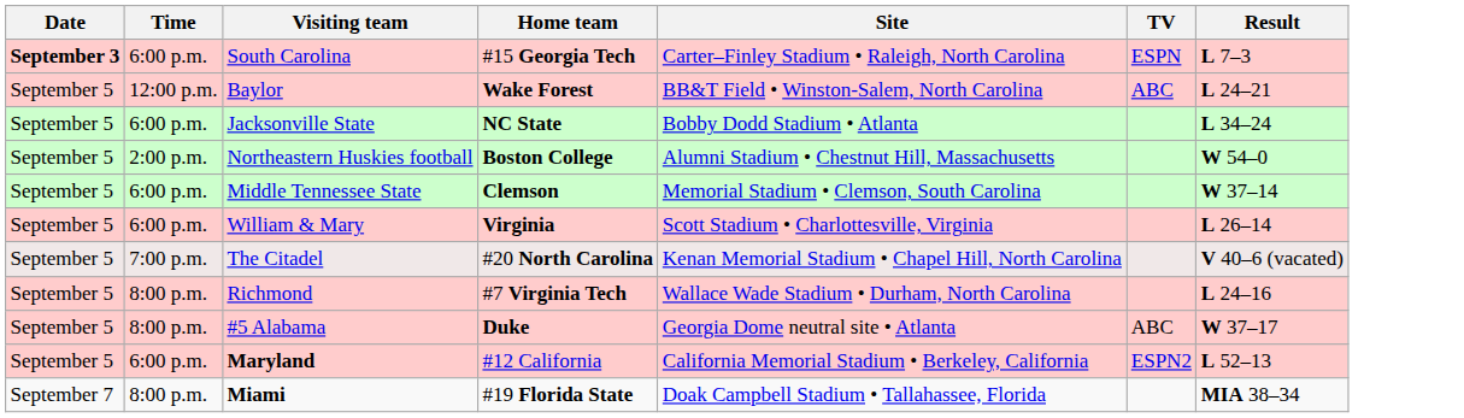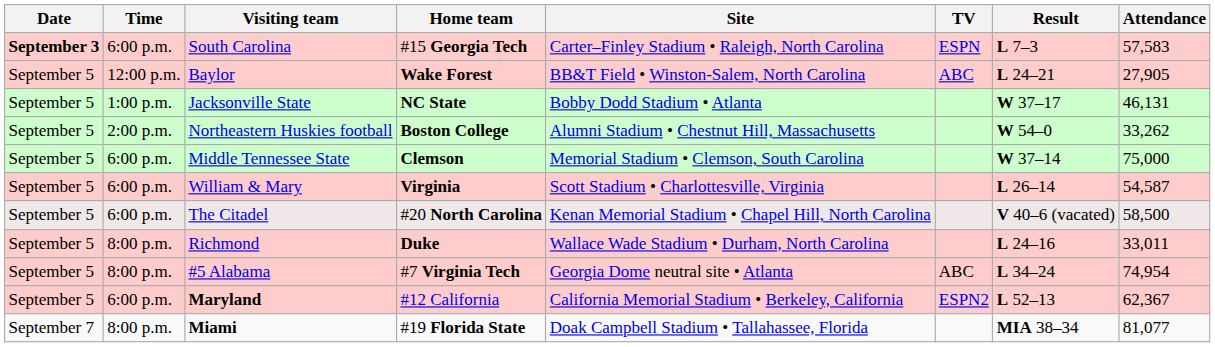+ column: Attendance | 57,583 | 27,905 | 46,131 | 33,262 | 75,000 | 54,587 | 58,500 | 33,011 | 74,954 | 62,367 | 81,077
Jacksonville State | Time: 6:00 p.m. -> 1:00 p.m.
Jacksonville State | Result: L 34–24 -> W 37–17
The Citadel | Time: 7:00 p.m. -> 6:00 p.m.
Richmond | Home team: #7 Virginia Tech -> Duke
#5 Alabama | Home team: Duke -> #7 Virginia Tech
#5 Alabama | Result: W 37–17 -> L 34–24
